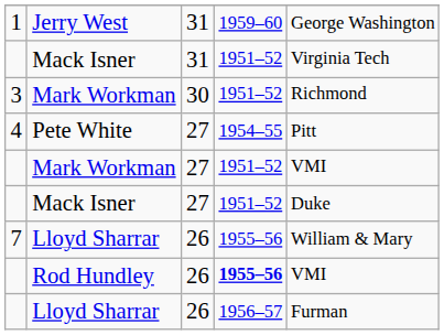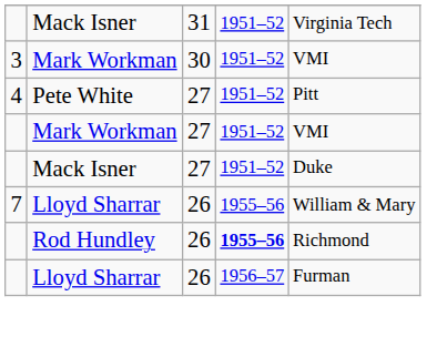- row: 1 | Jerry West | 31 | 1959–60 | George Washington
3 / Mark Workman | column 5: Richmond -> VMI
Pete White | column 4: 1954–55 -> 1951–52
Rod Hundley | column 5: VMI -> Richmond
